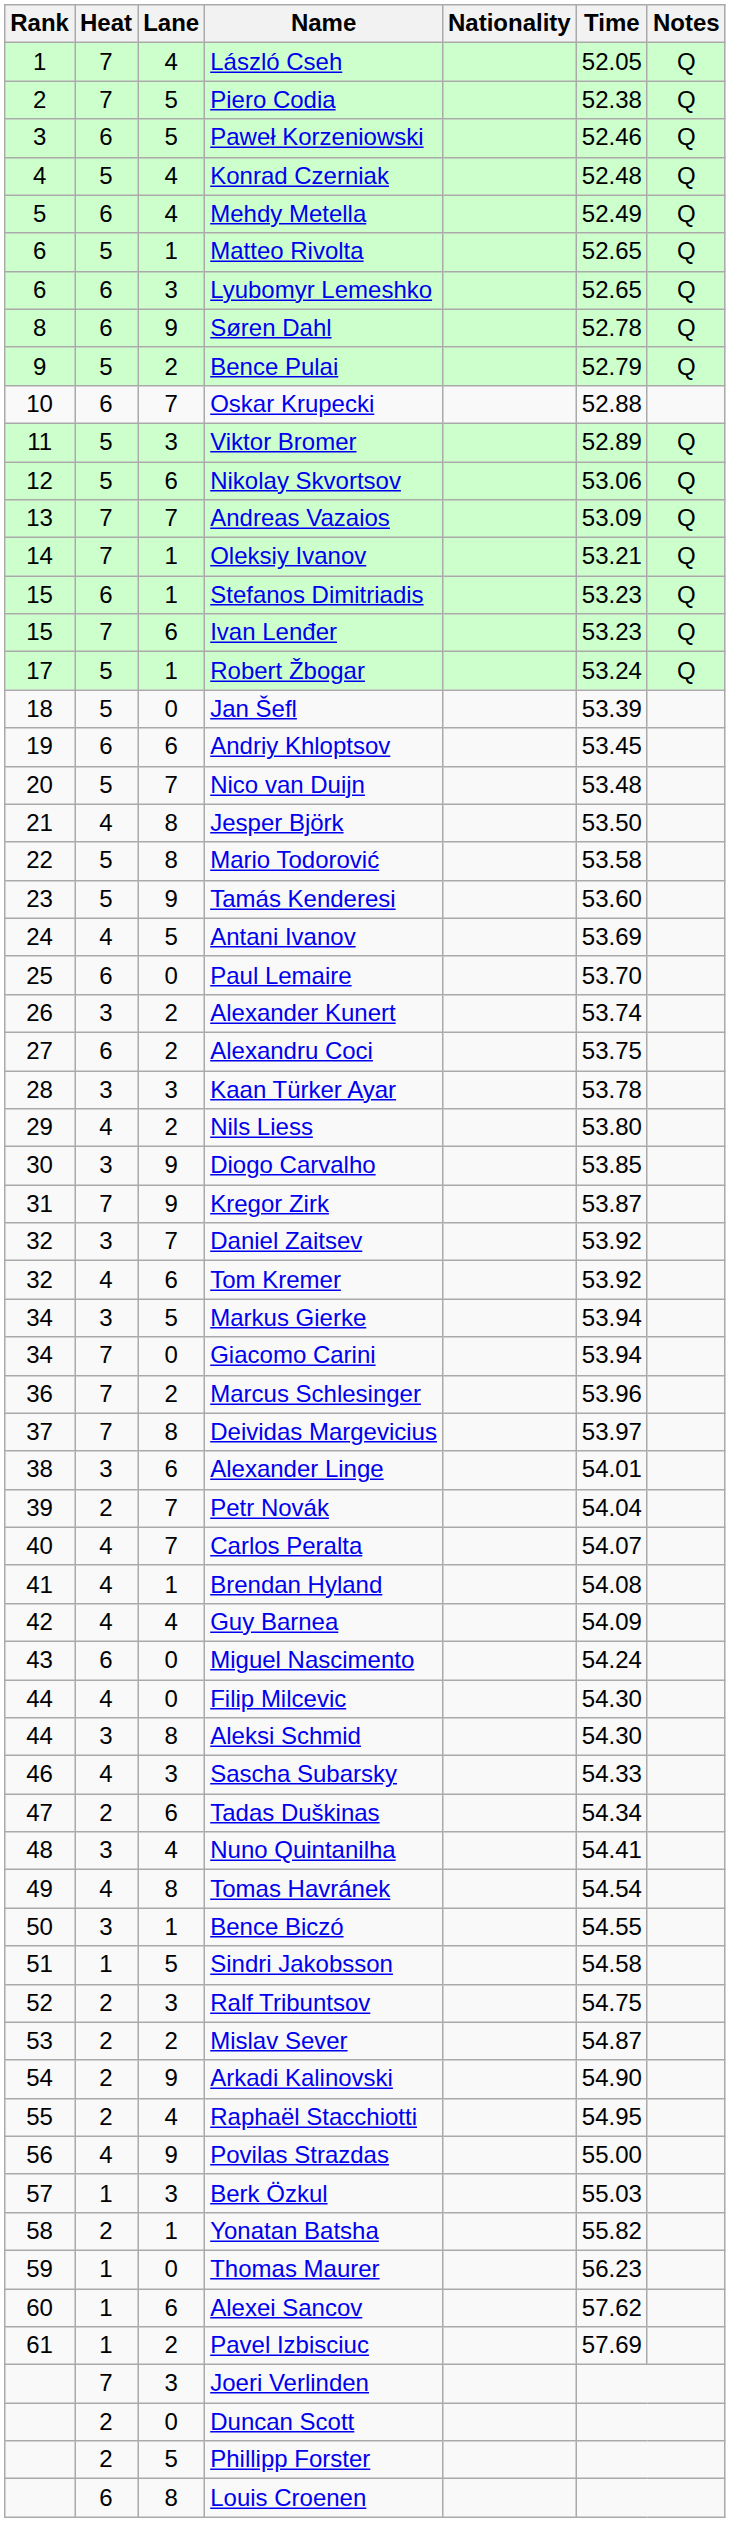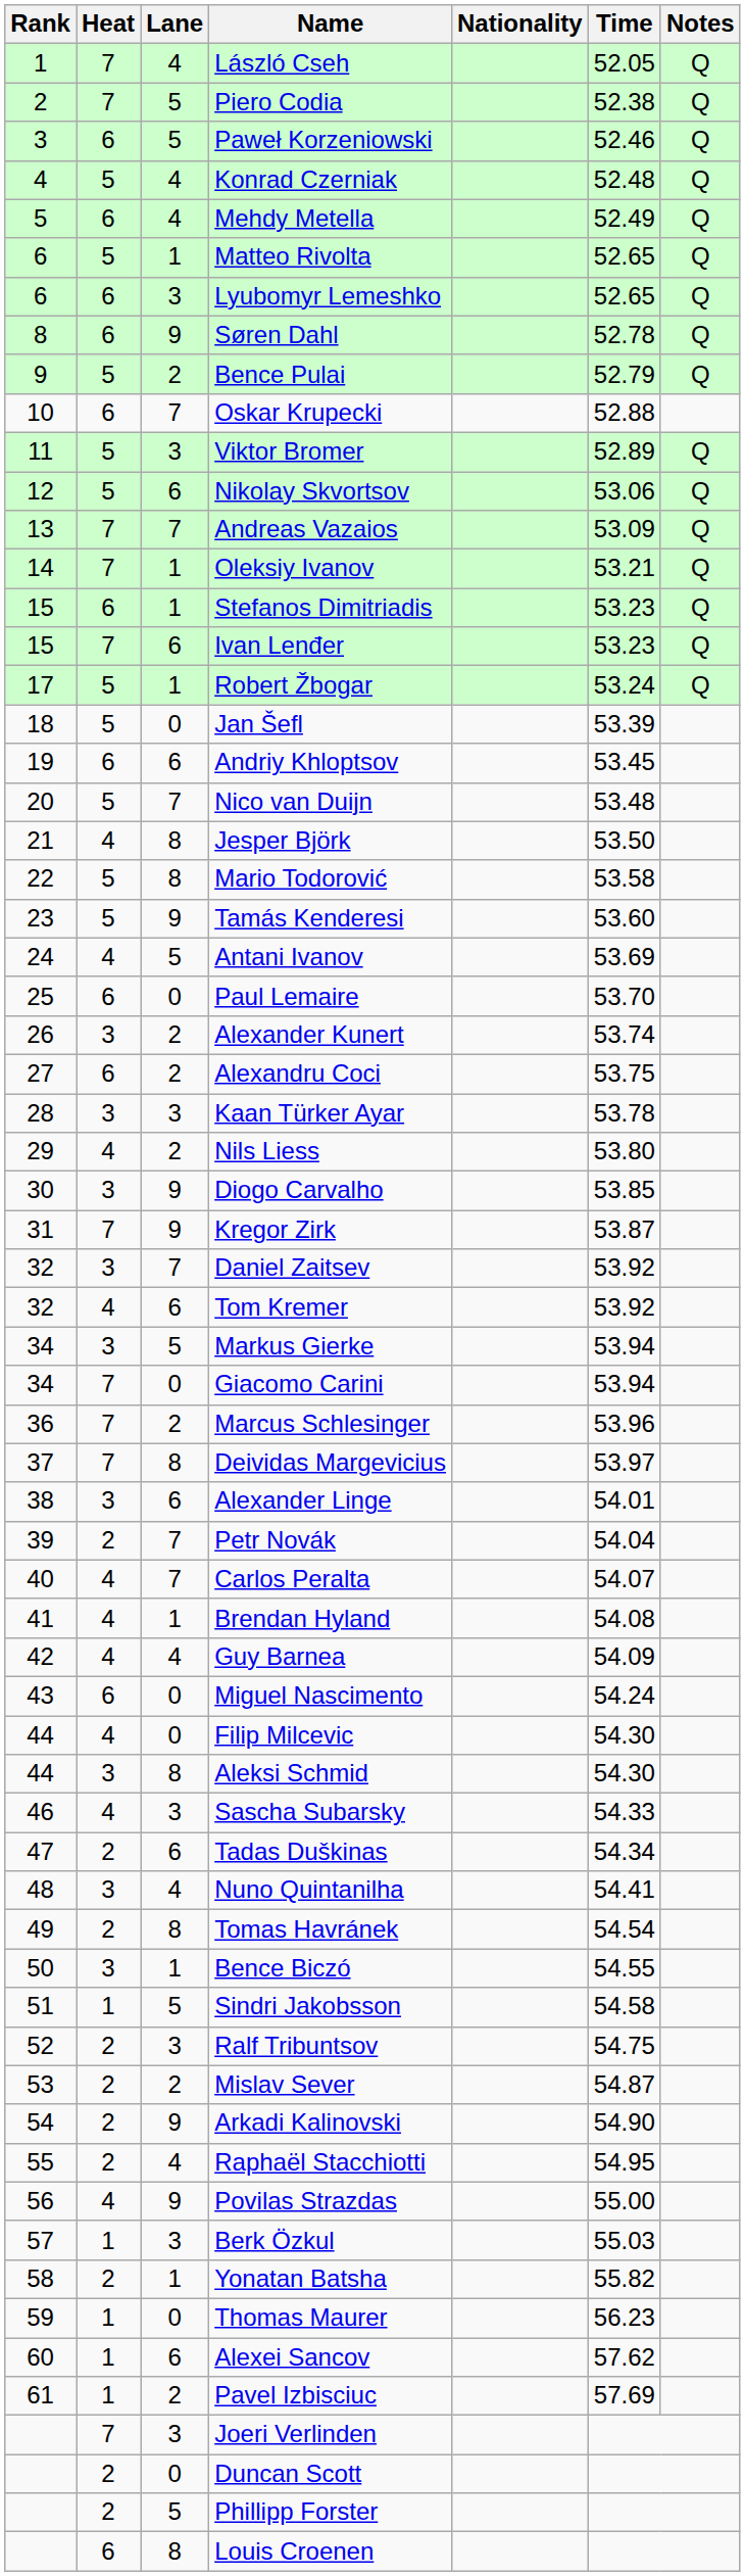Tomas Havránek | Heat: 4 -> 2
